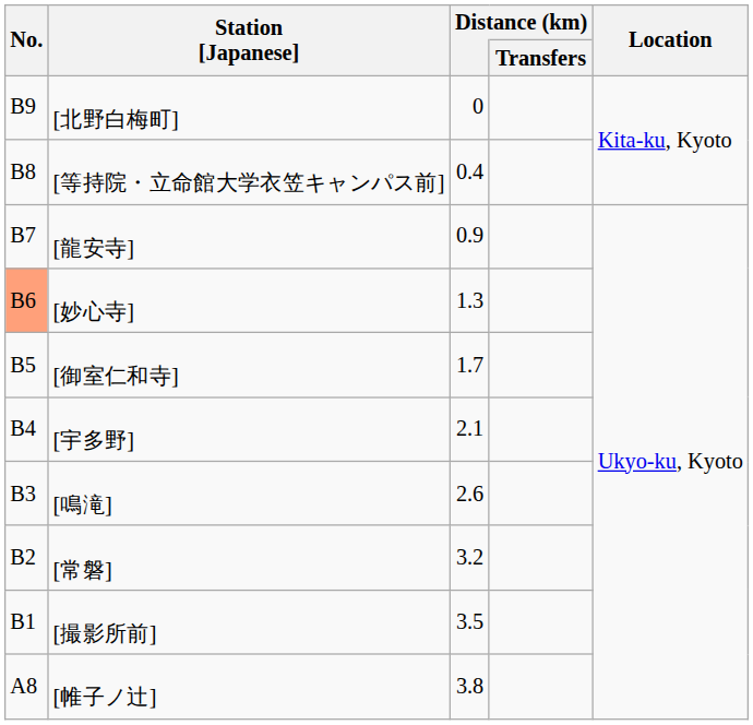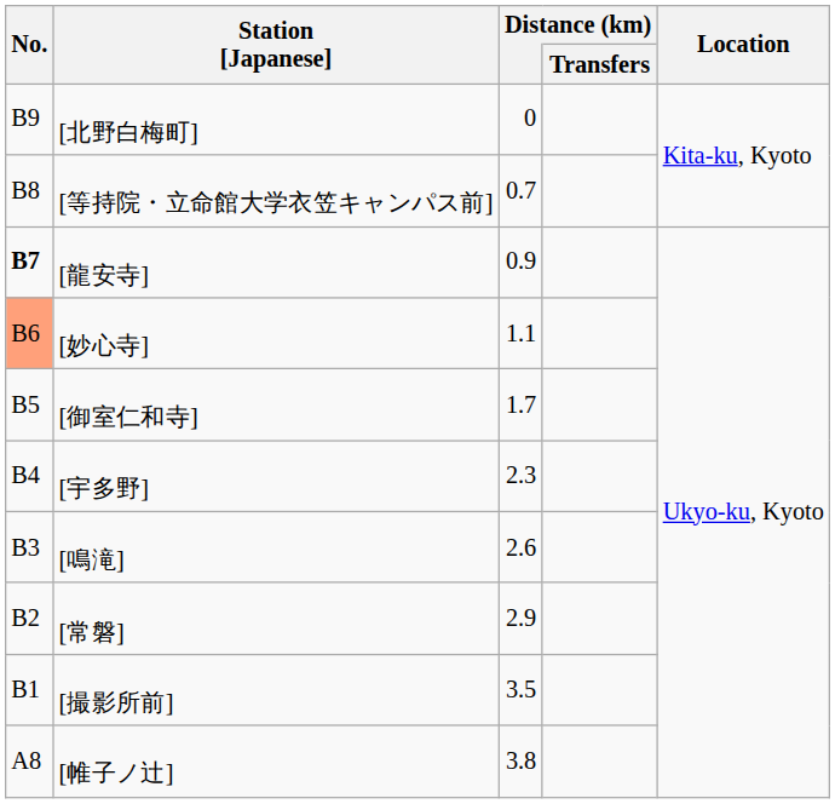[等持院・立命館大学衣笠キャンパス前] | Distance (km): 0.4 -> 0.7
[龍安寺] | No.: normal -> bold
[妙心寺] | Distance (km): 1.3 -> 1.1
[宇多野] | Distance (km): 2.1 -> 2.3
[常磐] | Distance (km): 3.2 -> 2.9
